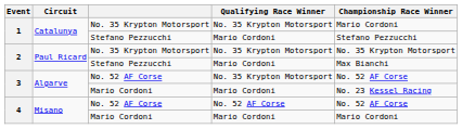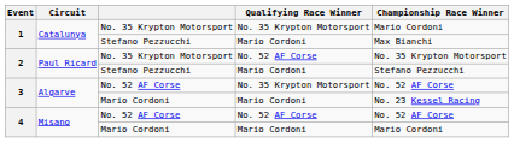1 / Stefano Pezzucchi | Championship Race Winner: Stefano Pezzucchi -> Max Bianchi
2 / No. 35 Krypton Motorsport | Qualifying Race Winner: No. 35 Krypton Motorsport -> No. 52 AF Corse
2 / Stefano Pezzucchi | Championship Race Winner: Max Bianchi -> Stefano Pezzucchi
